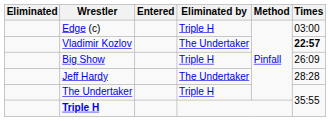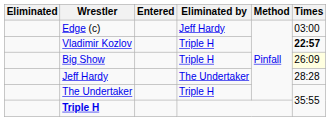Edge (c) | Eliminated by: Triple H -> Jeff Hardy
Vladimir Kozlov | Eliminated by: The Undertaker -> Triple H
Big Show | Times: no background -> lightyellow background
